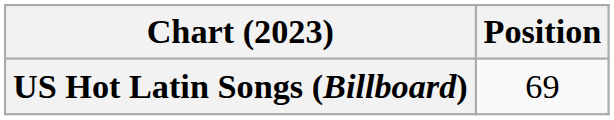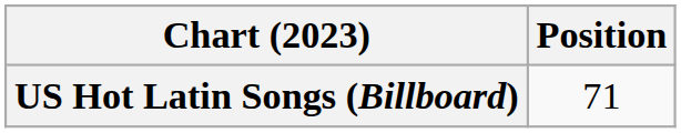US Hot Latin Songs (Billboard) | Position: 69 -> 71
